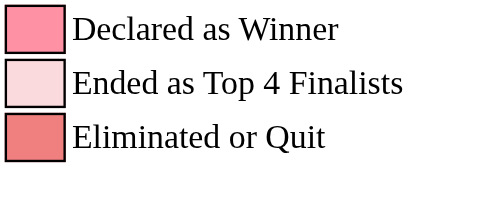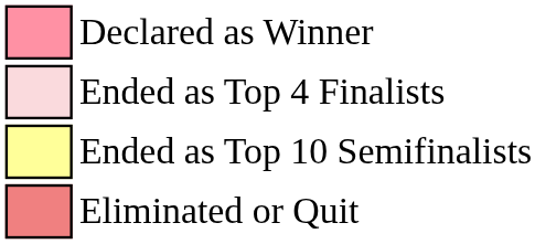+ row: Ended as Top 10 Semifinalists
